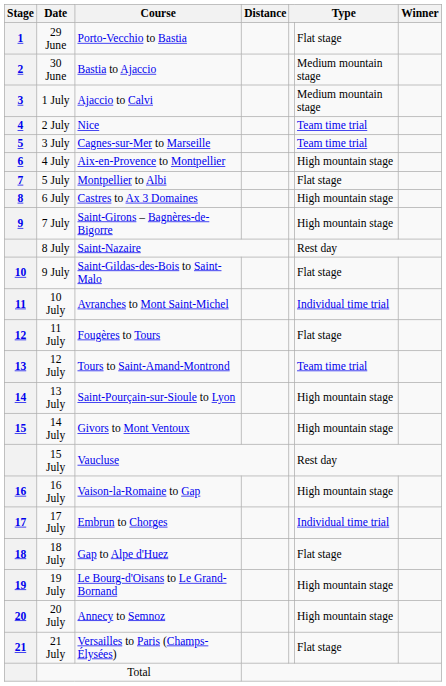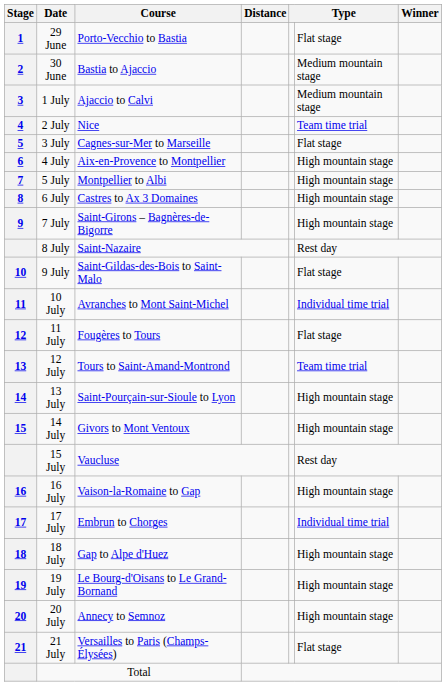3 July | column 6: Team time trial -> Flat stage
5 July | column 6: Flat stage -> High mountain stage
18 July | column 6: Flat stage -> High mountain stage
